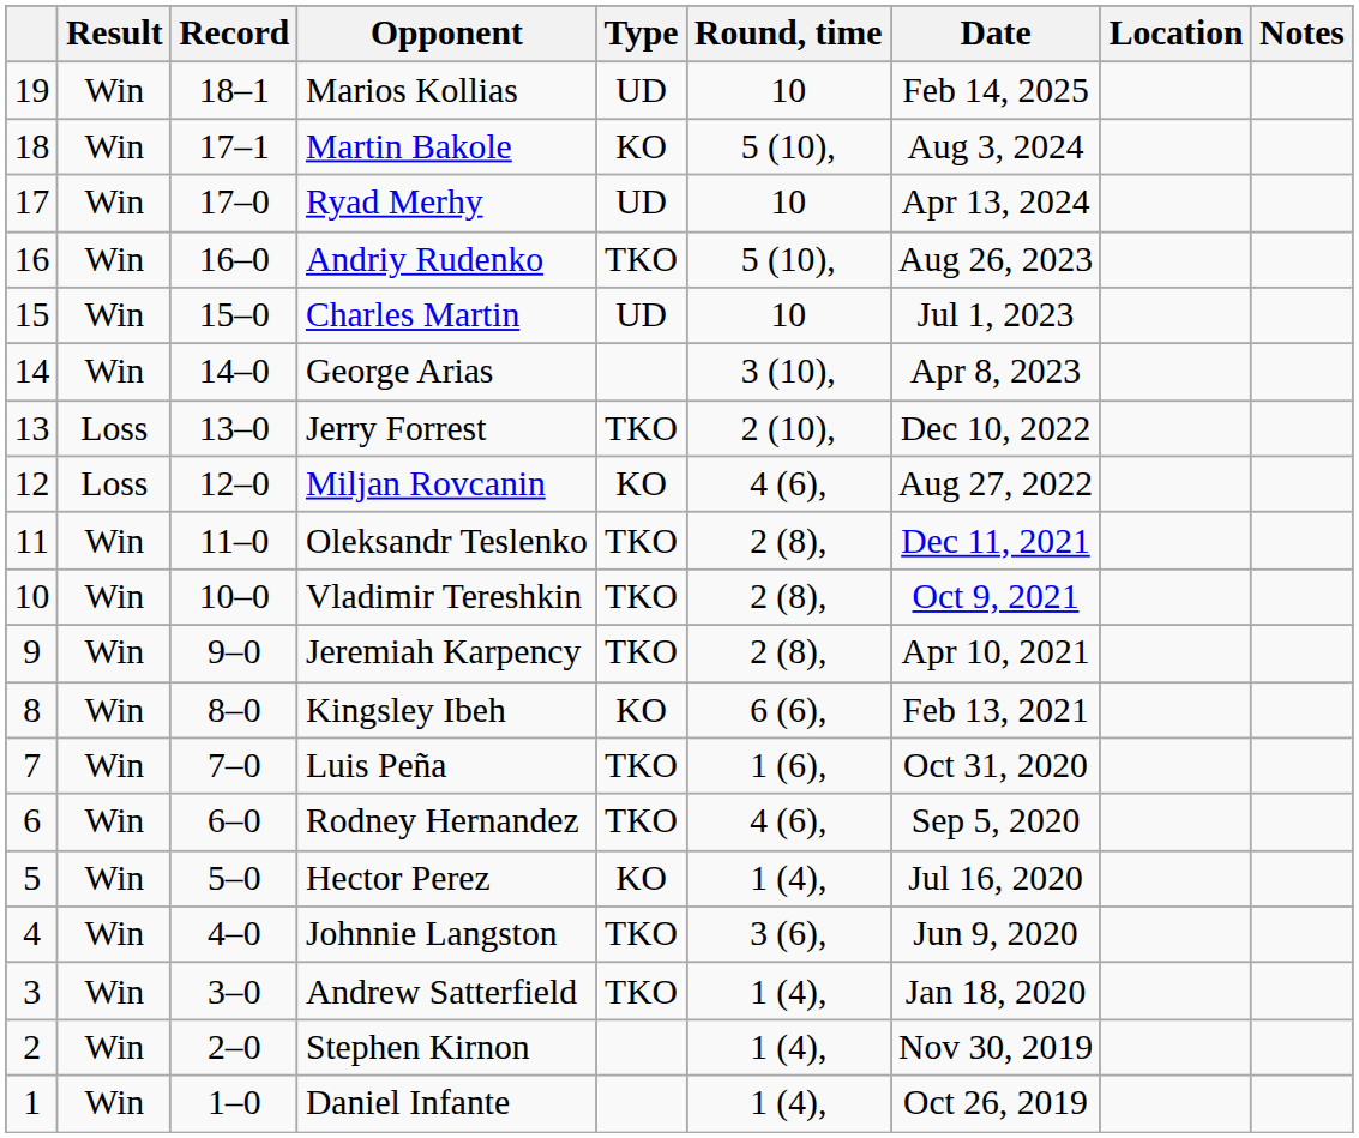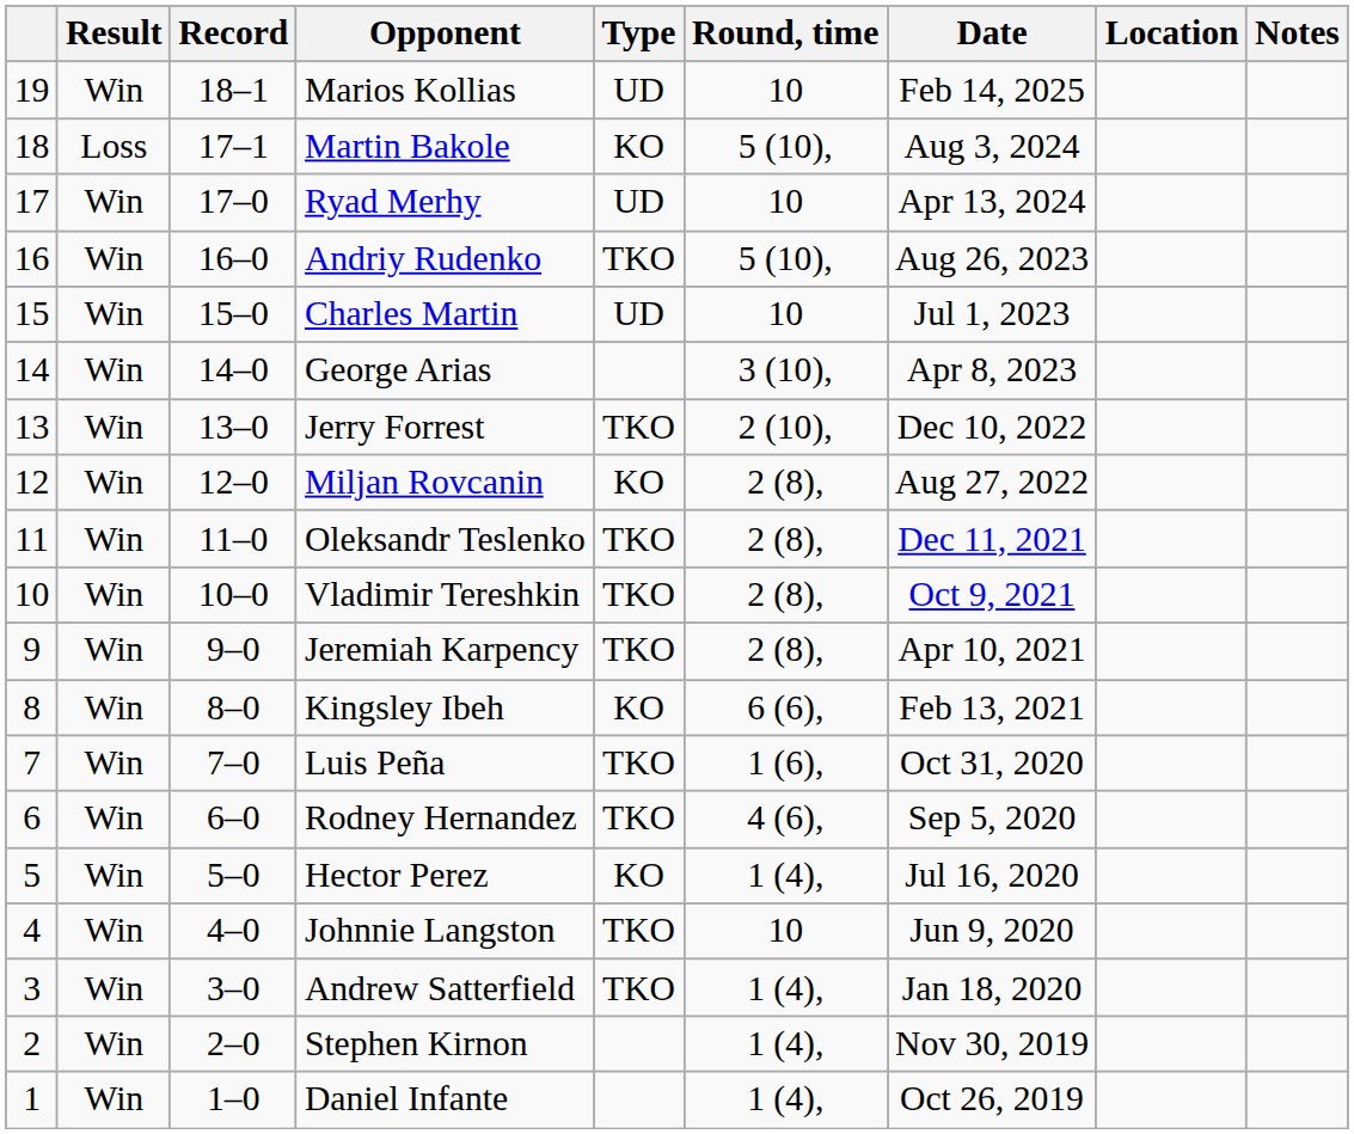Martin Bakole | Result: Win -> Loss
Jerry Forrest | Result: Loss -> Win
Miljan Rovcanin | Result: Loss -> Win
Miljan Rovcanin | Round, time: 4 (6), -> 2 (8),
Johnnie Langston | Round, time: 3 (6), -> 10
